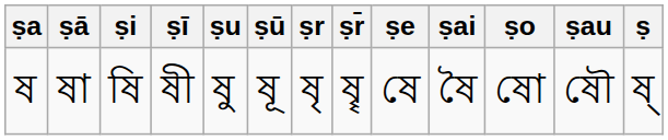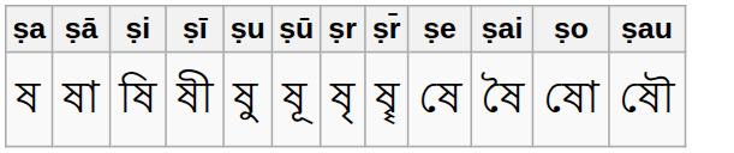- column: ṣ | ষ্
